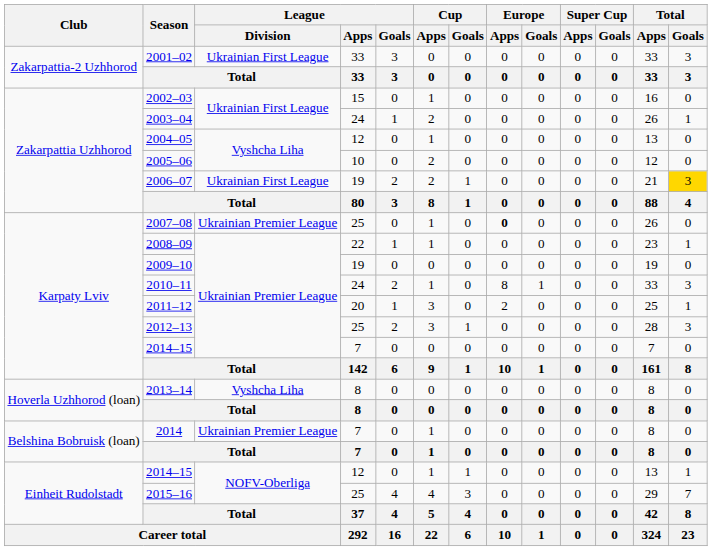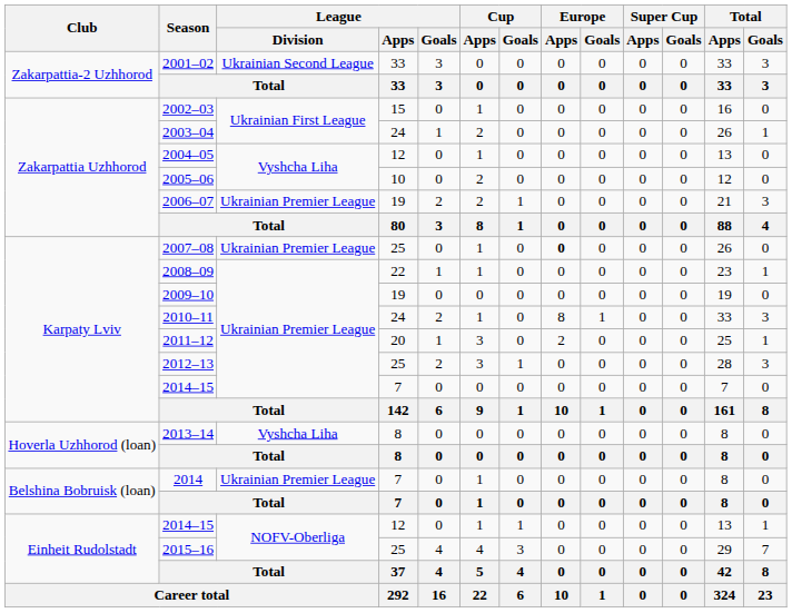2001–02 | League / Division: Ukrainian First League -> Ukrainian Second League
2006–07 | League / Division: Ukrainian First League -> Ukrainian Premier League
2006–07 | Total / Goals: gold background -> no background
